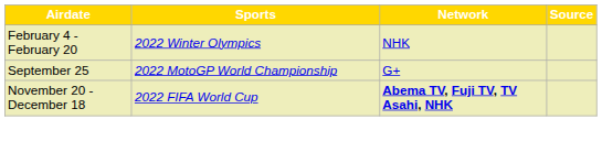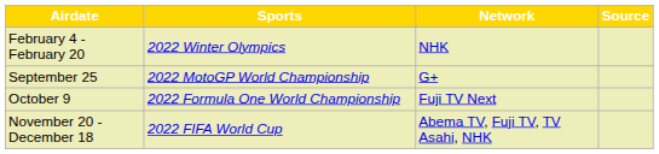+ row: October 9 | 2022 Formula One World Championship | Fuji TV Next
November 20 - December 18 | Network: bold -> normal
